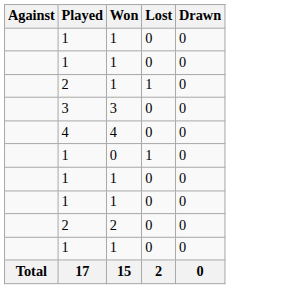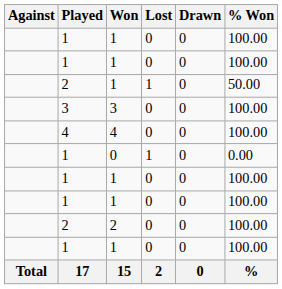+ column: % Won | 100.00 | 100.00 | 50.00 | 100.00 | 100.00 | 0.00 | 100.00 | 100.00 | 100.00 | 100.00 | %
